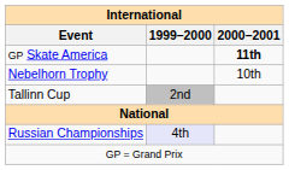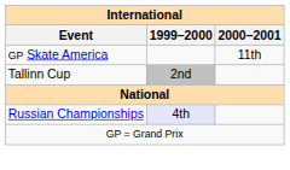GP Skate America | 2000–2001: bold -> normal
- row: Nebelhorn Trophy | 10th
